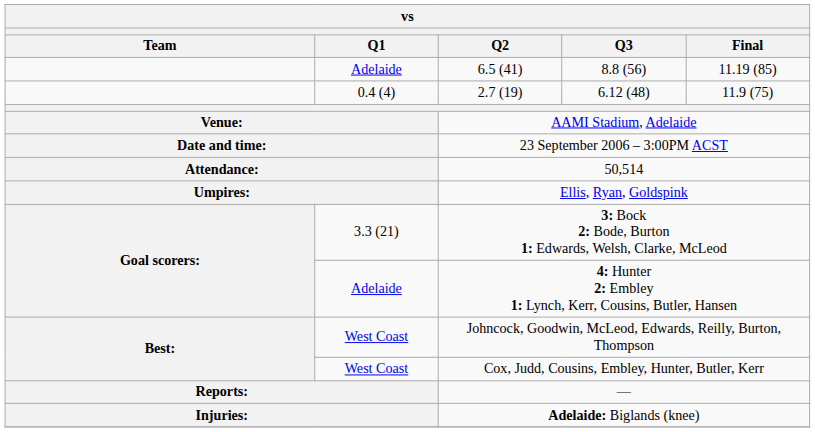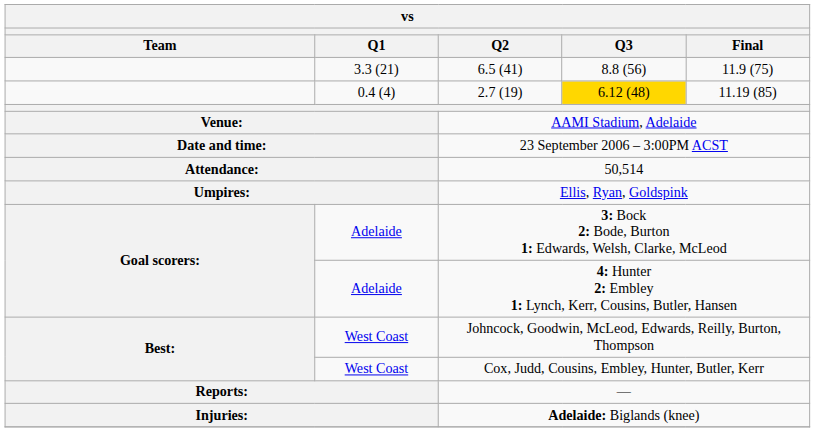6.5 (41) | Q1: Adelaide -> 3.3 (21)
6.5 (41) | Final: 11.19 (85) -> 11.9 (75)
2.7 (19) | Q3: no background -> gold background
2.7 (19) | Final: 11.9 (75) -> 11.19 (85)
3: Bock 2: Bode, Burton 1: Edwards, Welsh, Clarke, McLeod | Q1: 3.3 (21) -> Adelaide
